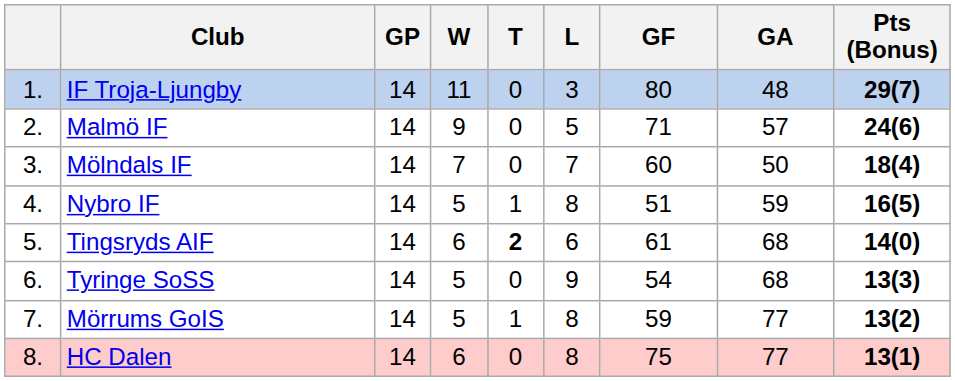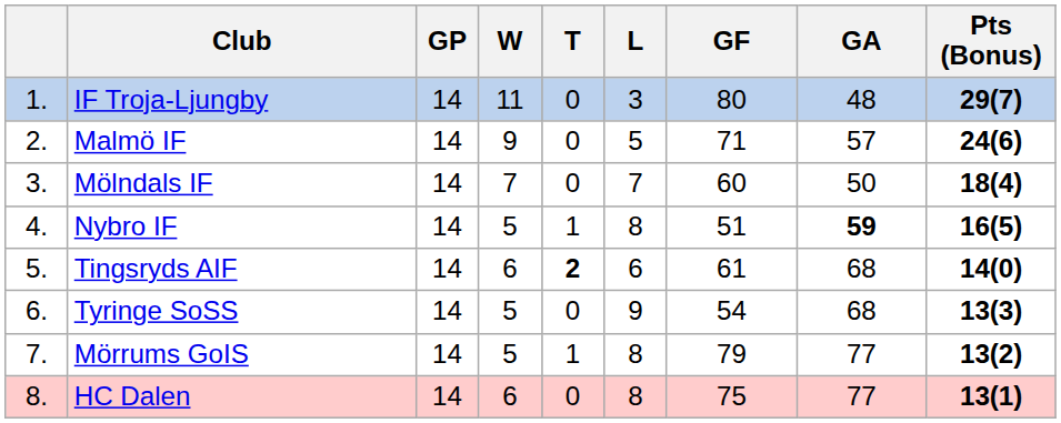Nybro IF | GA: normal -> bold
Mörrums GoIS | GF: 59 -> 79
